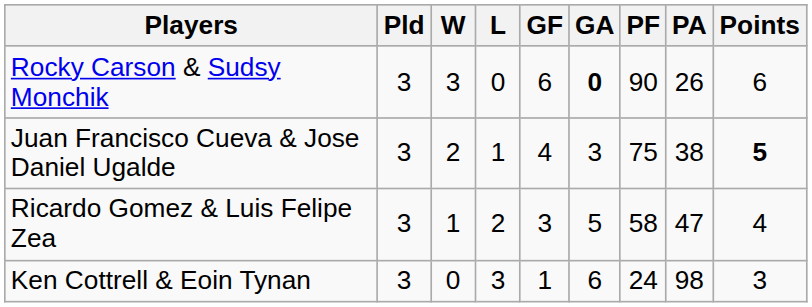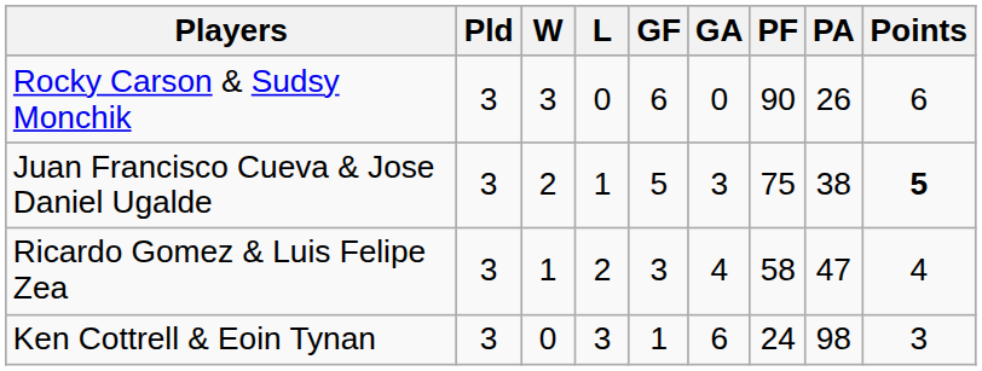Rocky Carson & Sudsy Monchik | GA: bold -> normal
Juan Francisco Cueva & Jose Daniel Ugalde | GF: 4 -> 5
Ricardo Gomez & Luis Felipe Zea | GA: 5 -> 4
